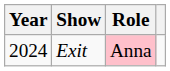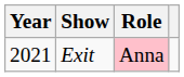Exit | Year: 2024 -> 2021
